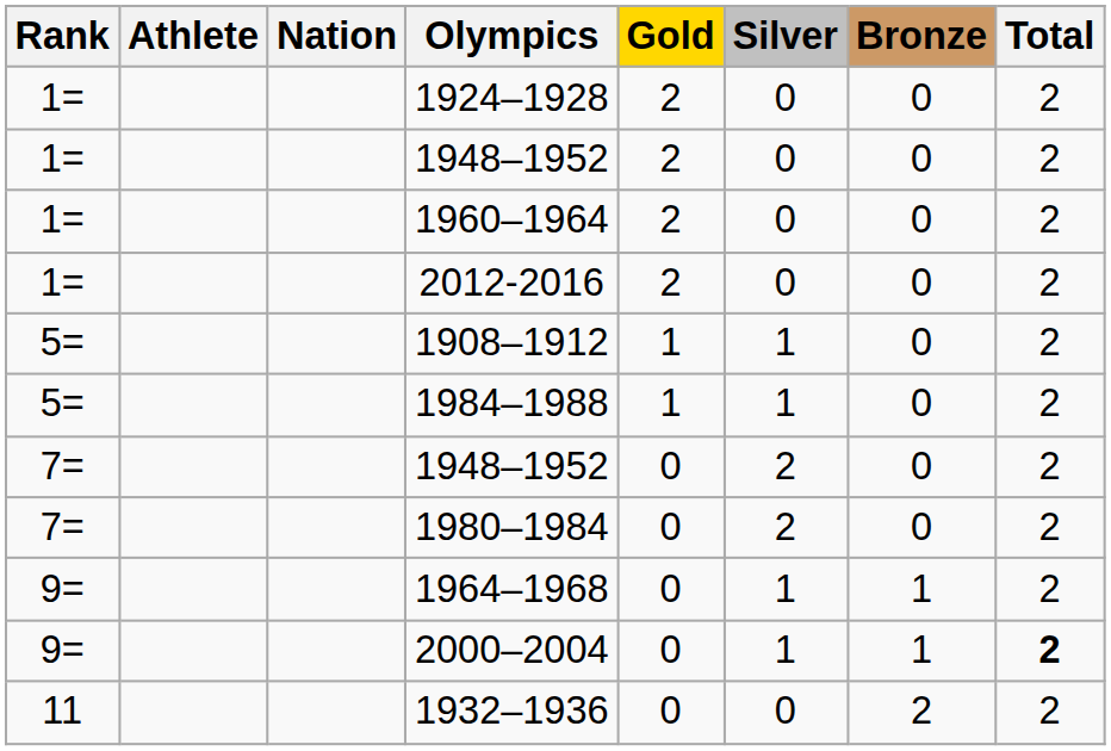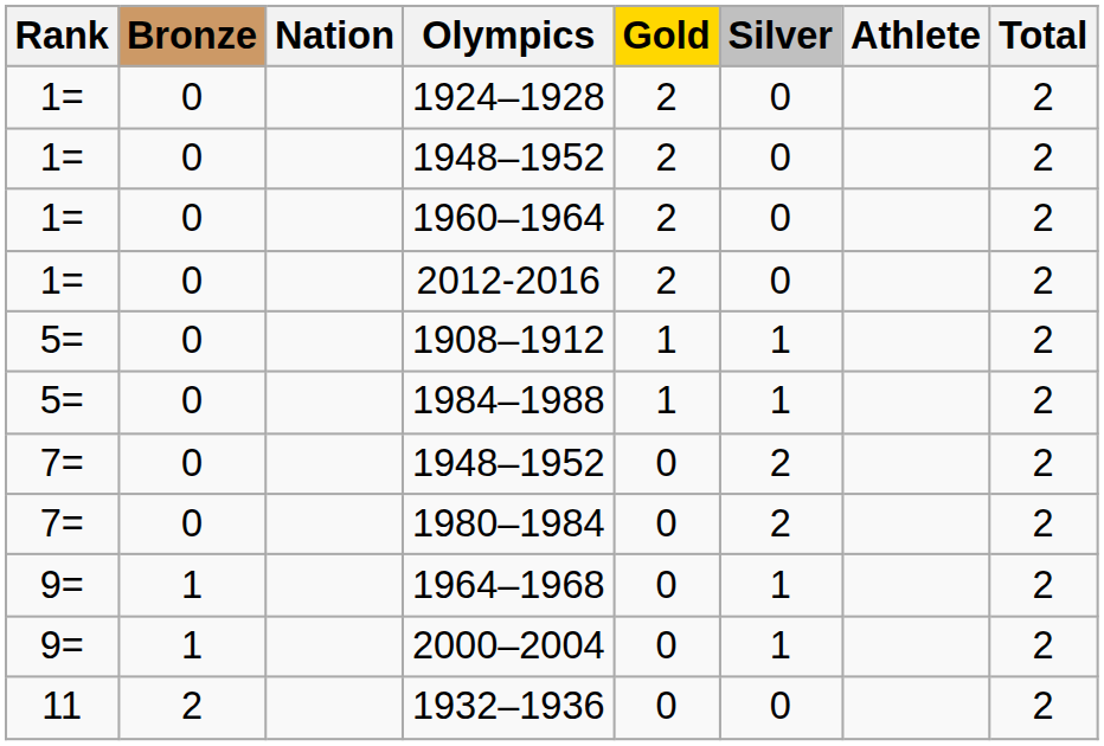columns swapped: Athlete <-> Bronze
2000–2004 | Total: bold -> normal
